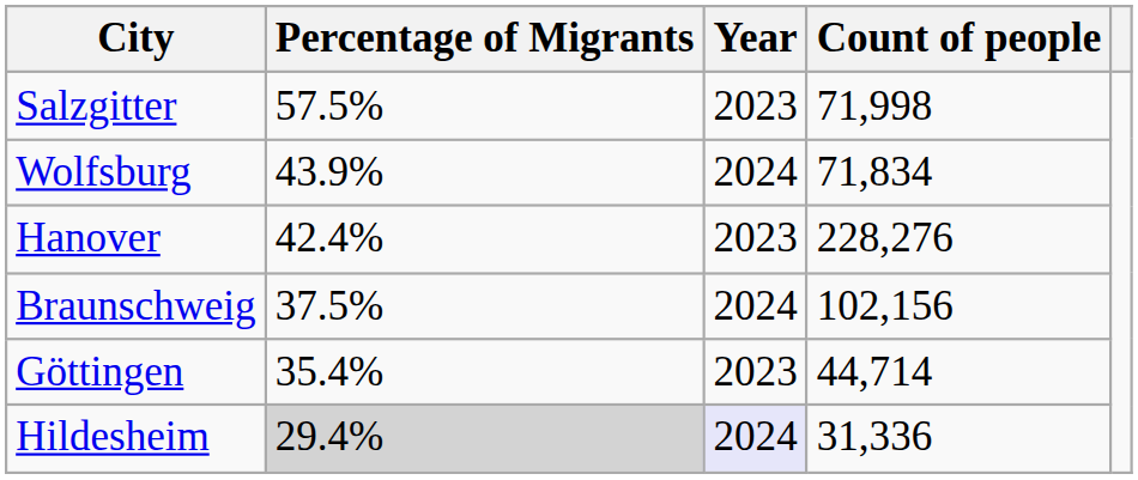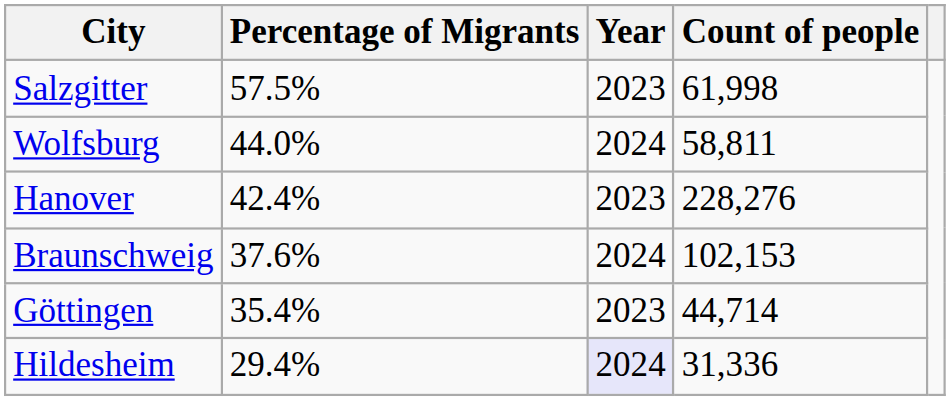Salzgitter | Count of people: 71,998 -> 61,998
Wolfsburg | Percentage of Migrants: 43.9% -> 44.0%
Wolfsburg | Count of people: 71,834 -> 58,811
Braunschweig | Percentage of Migrants: 37.5% -> 37.6%
Braunschweig | Count of people: 102,156 -> 102,153
Hildesheim | Percentage of Migrants: lightgrey background -> no background
